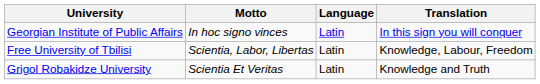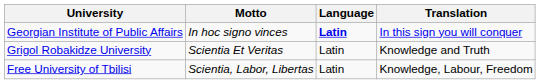Georgian Institute of Public Affairs | Language: normal -> bold
rows swapped: Free University of Tbilisi <-> Grigol Robakidze University
